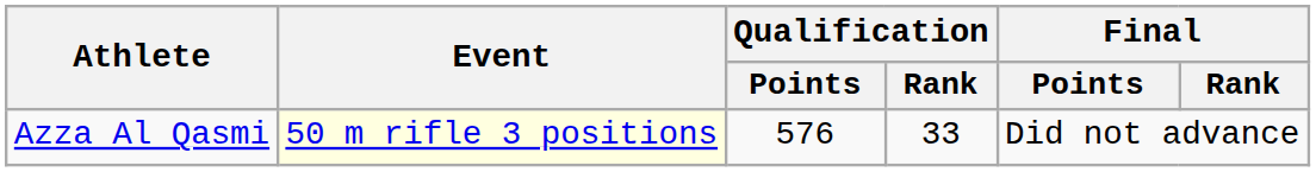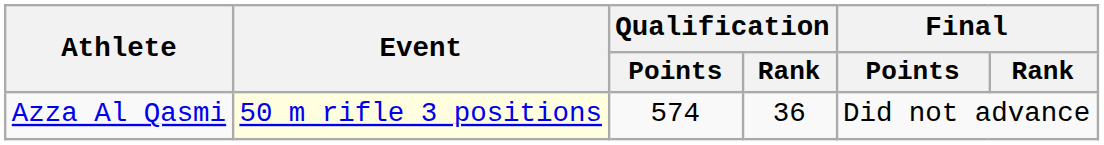Azza Al Qasmi | Qualification / Points: 576 -> 574
Azza Al Qasmi | Qualification / Rank: 33 -> 36
